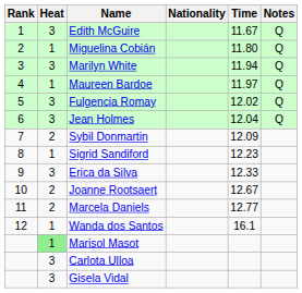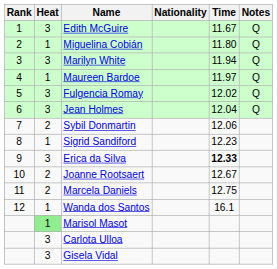Sybil Donmartin | Time: 12.09 -> 12.06
Erica da Silva | Time: normal -> bold
Marcela Daniels | Time: 12.77 -> 12.75
